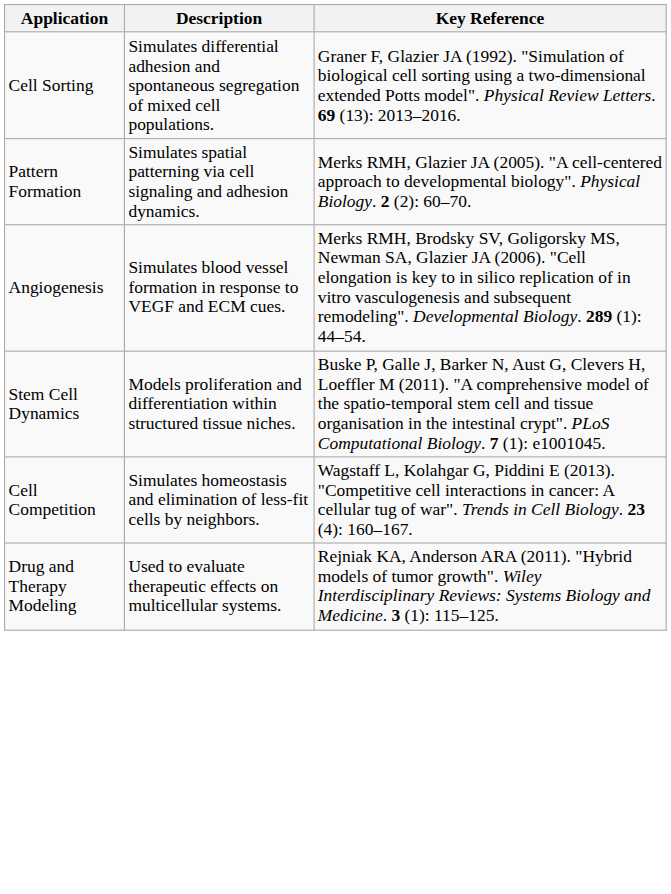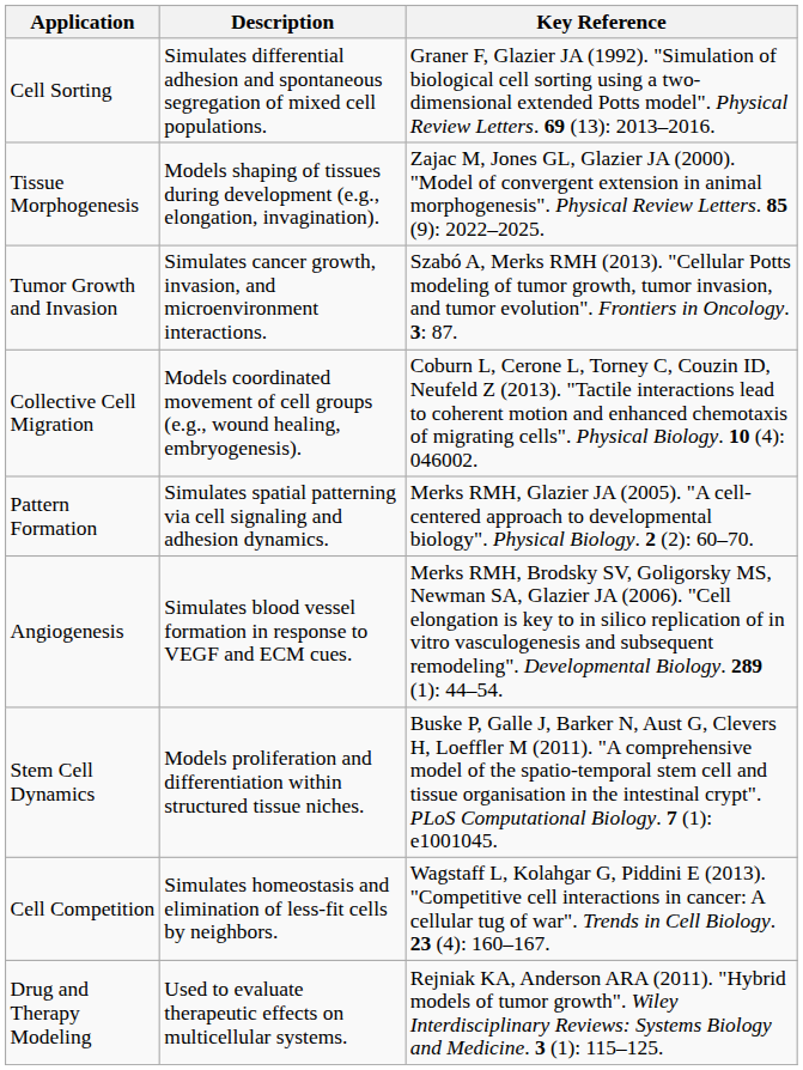+ row: Tissue Morphogenesis | Models shaping of tissues during development (e.g., elongation, invagination). | Zajac M, Jones GL, Glazier JA (2000). "Model of convergent extension in animal morphogenesis". Physical Review Letters. 85 (9): 2022–2025.
+ row: Tumor Growth and Invasion | Simulates cancer growth, invasion, and microenvironment interactions. | Szabó A, Merks RMH (2013). "Cellular Potts modeling of tumor growth, tumor invasion, and tumor evolution". Frontiers in Oncology. 3: 87.
+ row: Collective Cell Migration | Models coordinated movement of cell groups (e.g., wound healing, embryogenesis). | Coburn L, Cerone L, Torney C, Couzin ID, Neufeld Z (2013). "Tactile interactions lead to coherent motion and enhanced chemotaxis of migrating cells". Physical Biology. 10 (4): 046002.
